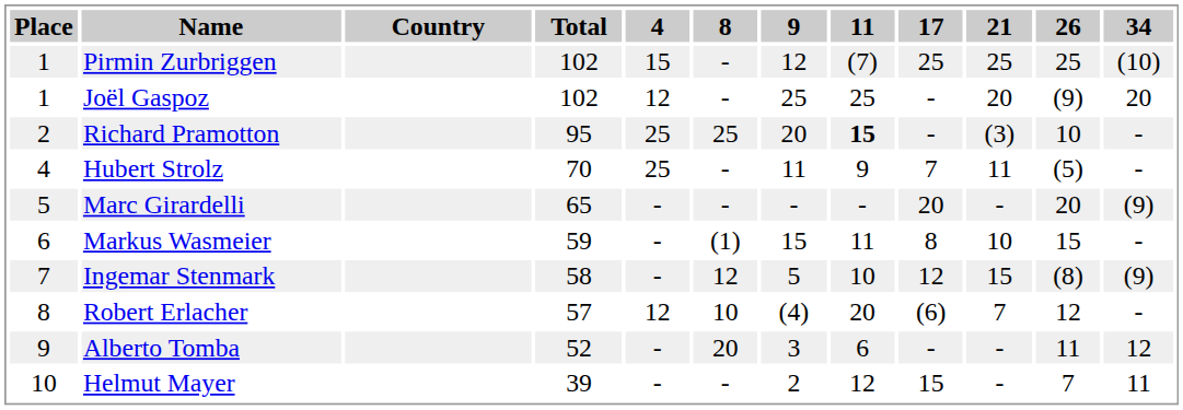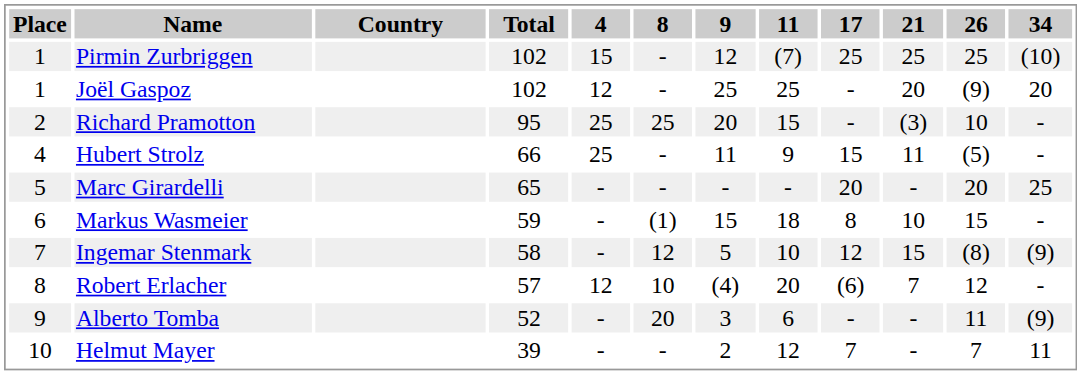Richard Pramotton | 11: bold -> normal
Hubert Strolz | Total: 70 -> 66
Hubert Strolz | 17: 7 -> 15
Marc Girardelli | 34: (9) -> 25
Markus Wasmeier | 11: 11 -> 18
Alberto Tomba | 34: 12 -> (9)
Helmut Mayer | 17: 15 -> 7
